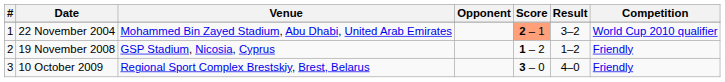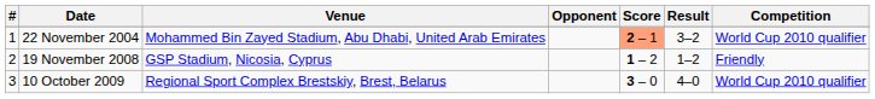10 October 2009 | Competition: Friendly -> World Cup 2010 qualifier
